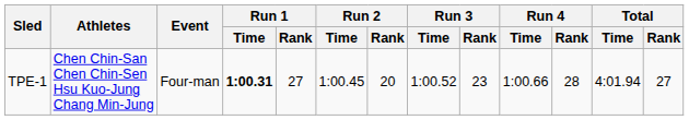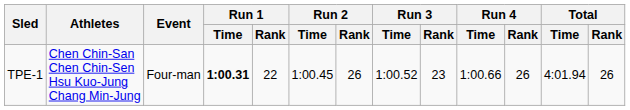TPE-1 | Run 1 / Rank: 27 -> 22
TPE-1 | Run 2 / Rank: 20 -> 26
TPE-1 | Run 4 / Rank: 28 -> 26
TPE-1 | Total / Rank: 27 -> 26
